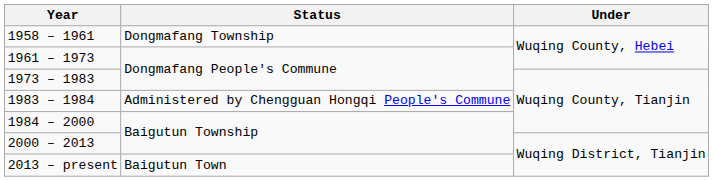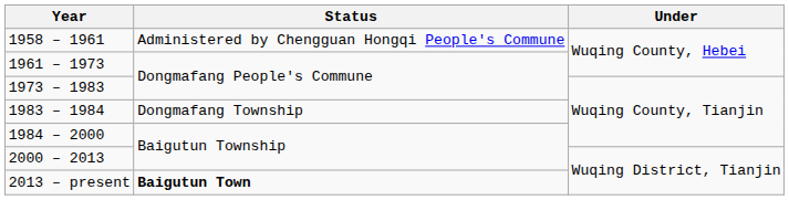1958 – 1961 | Status: Dongmafang Township -> Administered by Chengguan Hongqi People's Commune
1983 – 1984 | Status: Administered by Chengguan Hongqi People's Commune -> Dongmafang Township
2013 – present | Status: normal -> bold
